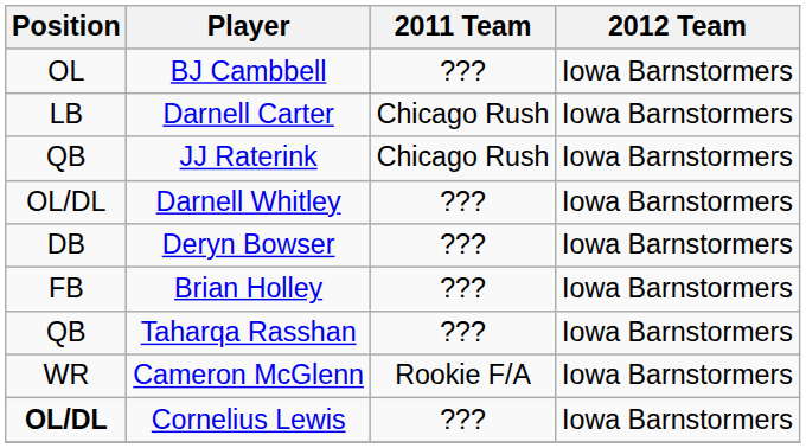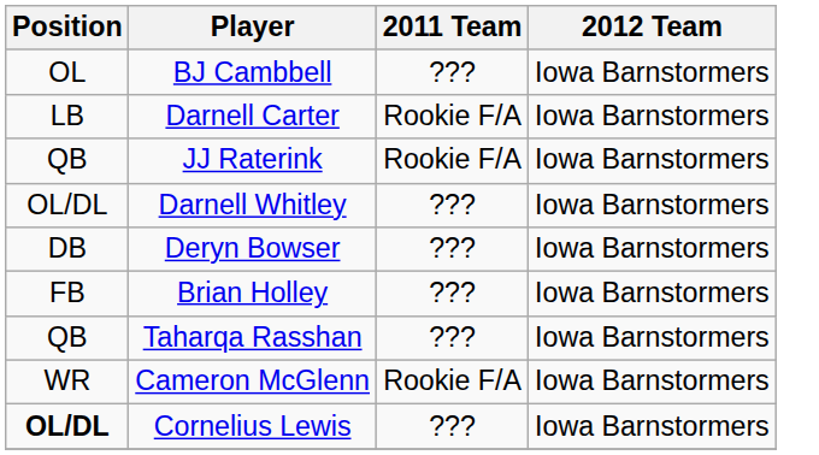Darnell Carter | 2011 Team: Chicago Rush -> Rookie F/A
JJ Raterink | 2011 Team: Chicago Rush -> Rookie F/A
